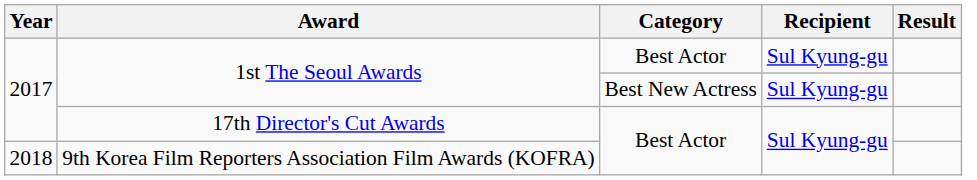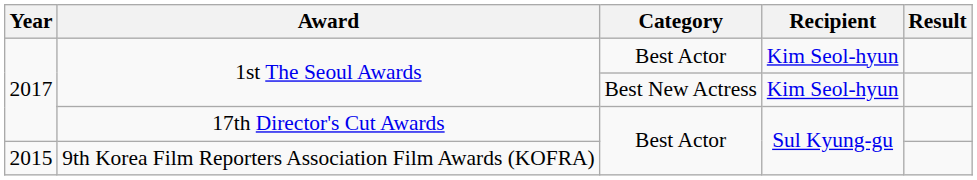1st The Seoul Awards / Best Actor | Recipient: Sul Kyung-gu -> Kim Seol-hyun
1st The Seoul Awards / Best New Actress | Recipient: Sul Kyung-gu -> Kim Seol-hyun
9th Korea Film Reporters Association Film Awards (KOFRA) | Year: 2018 -> 2015
